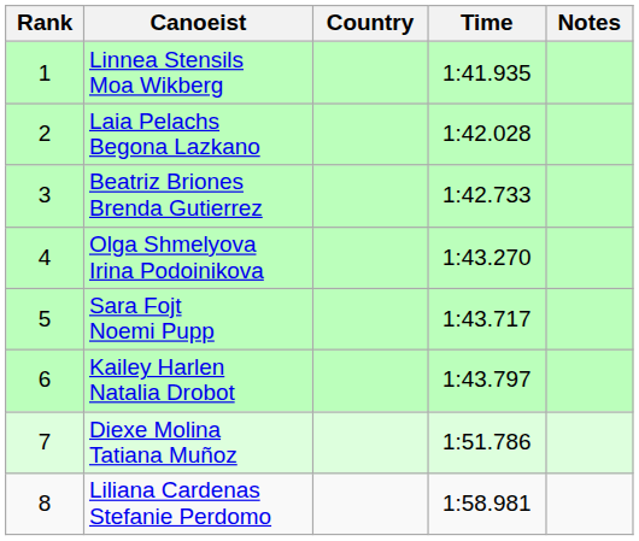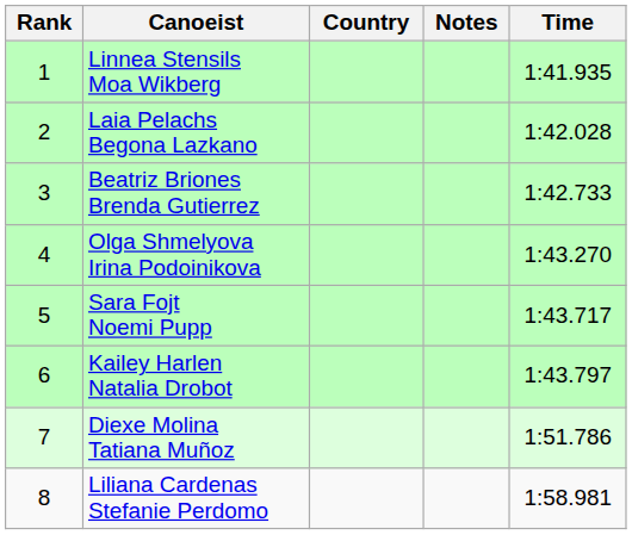columns swapped: Time <-> Notes
